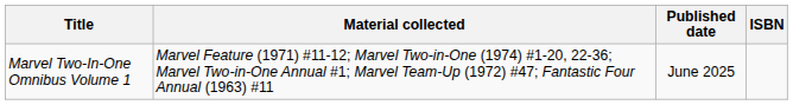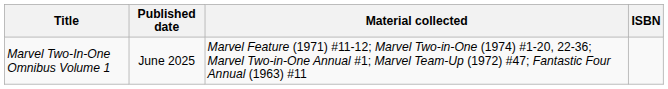columns swapped: Material collected <-> Published date
